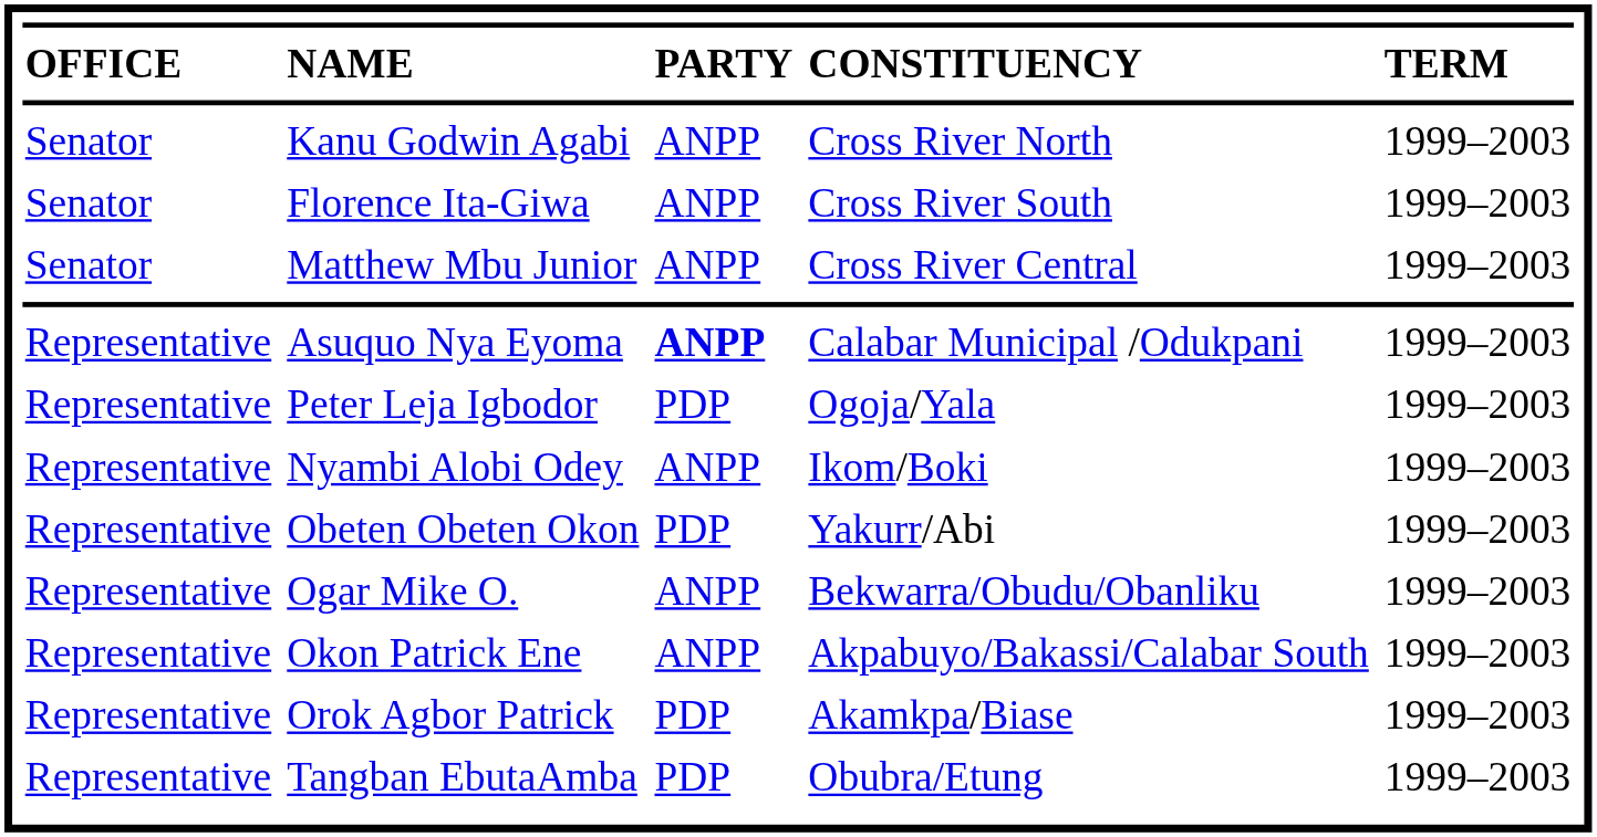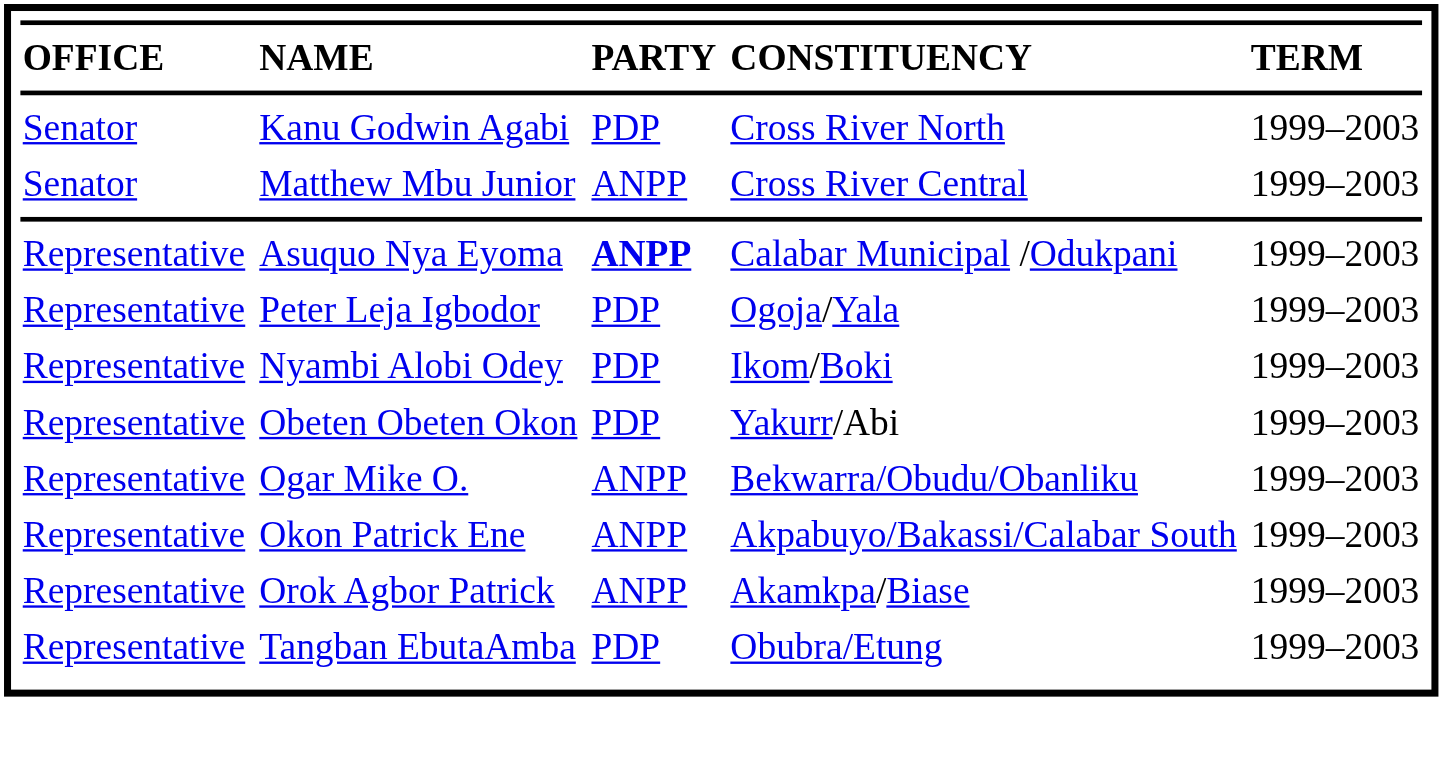Kanu Godwin Agabi | column 3: ANPP -> PDP
- row: Senator | Florence Ita-Giwa | ANPP | Cross River South | 1999–2003
Nyambi Alobi Odey | column 3: ANPP -> PDP
Orok Agbor Patrick | column 3: PDP -> ANPP
